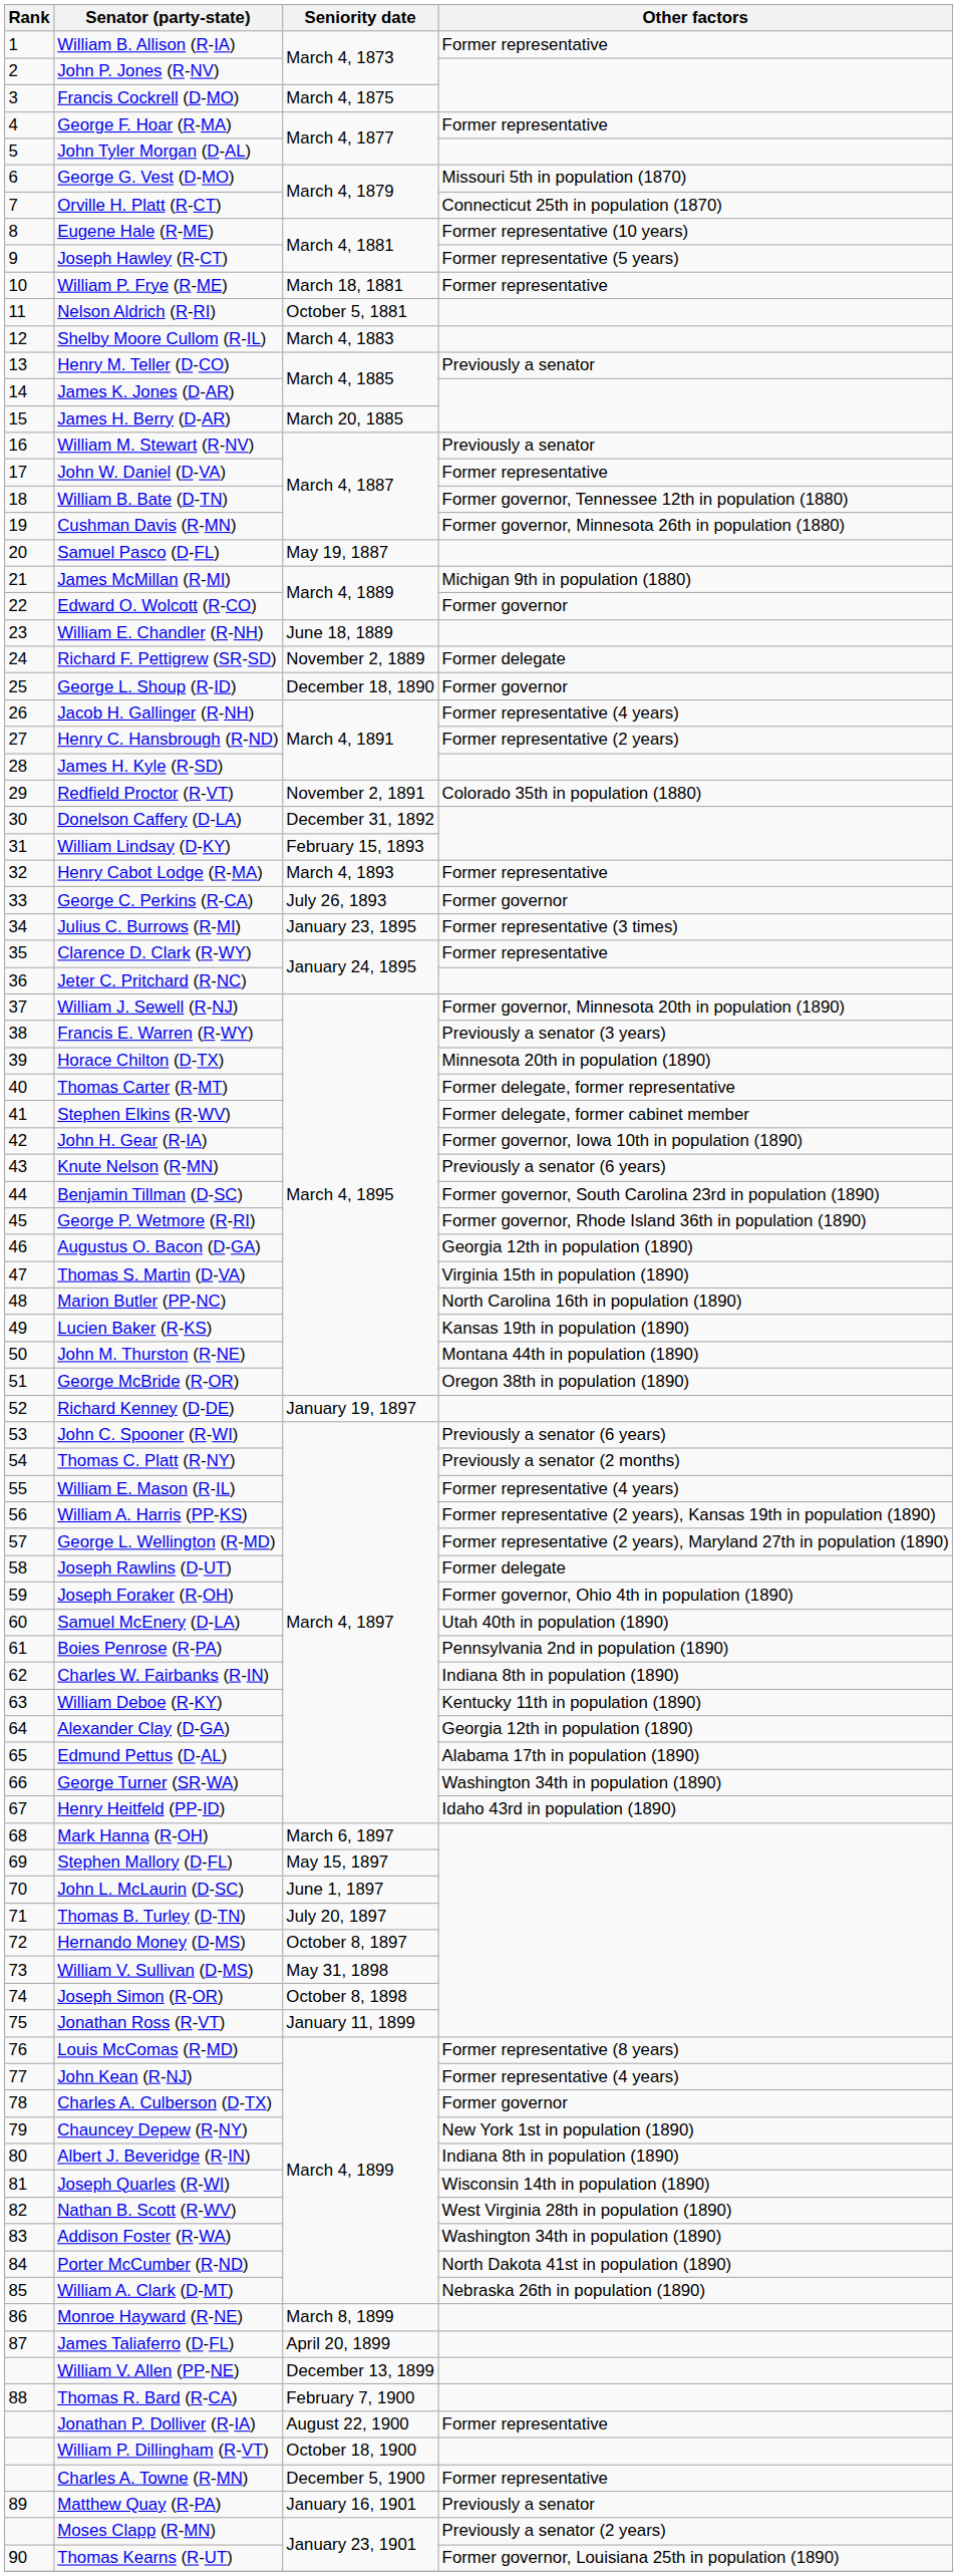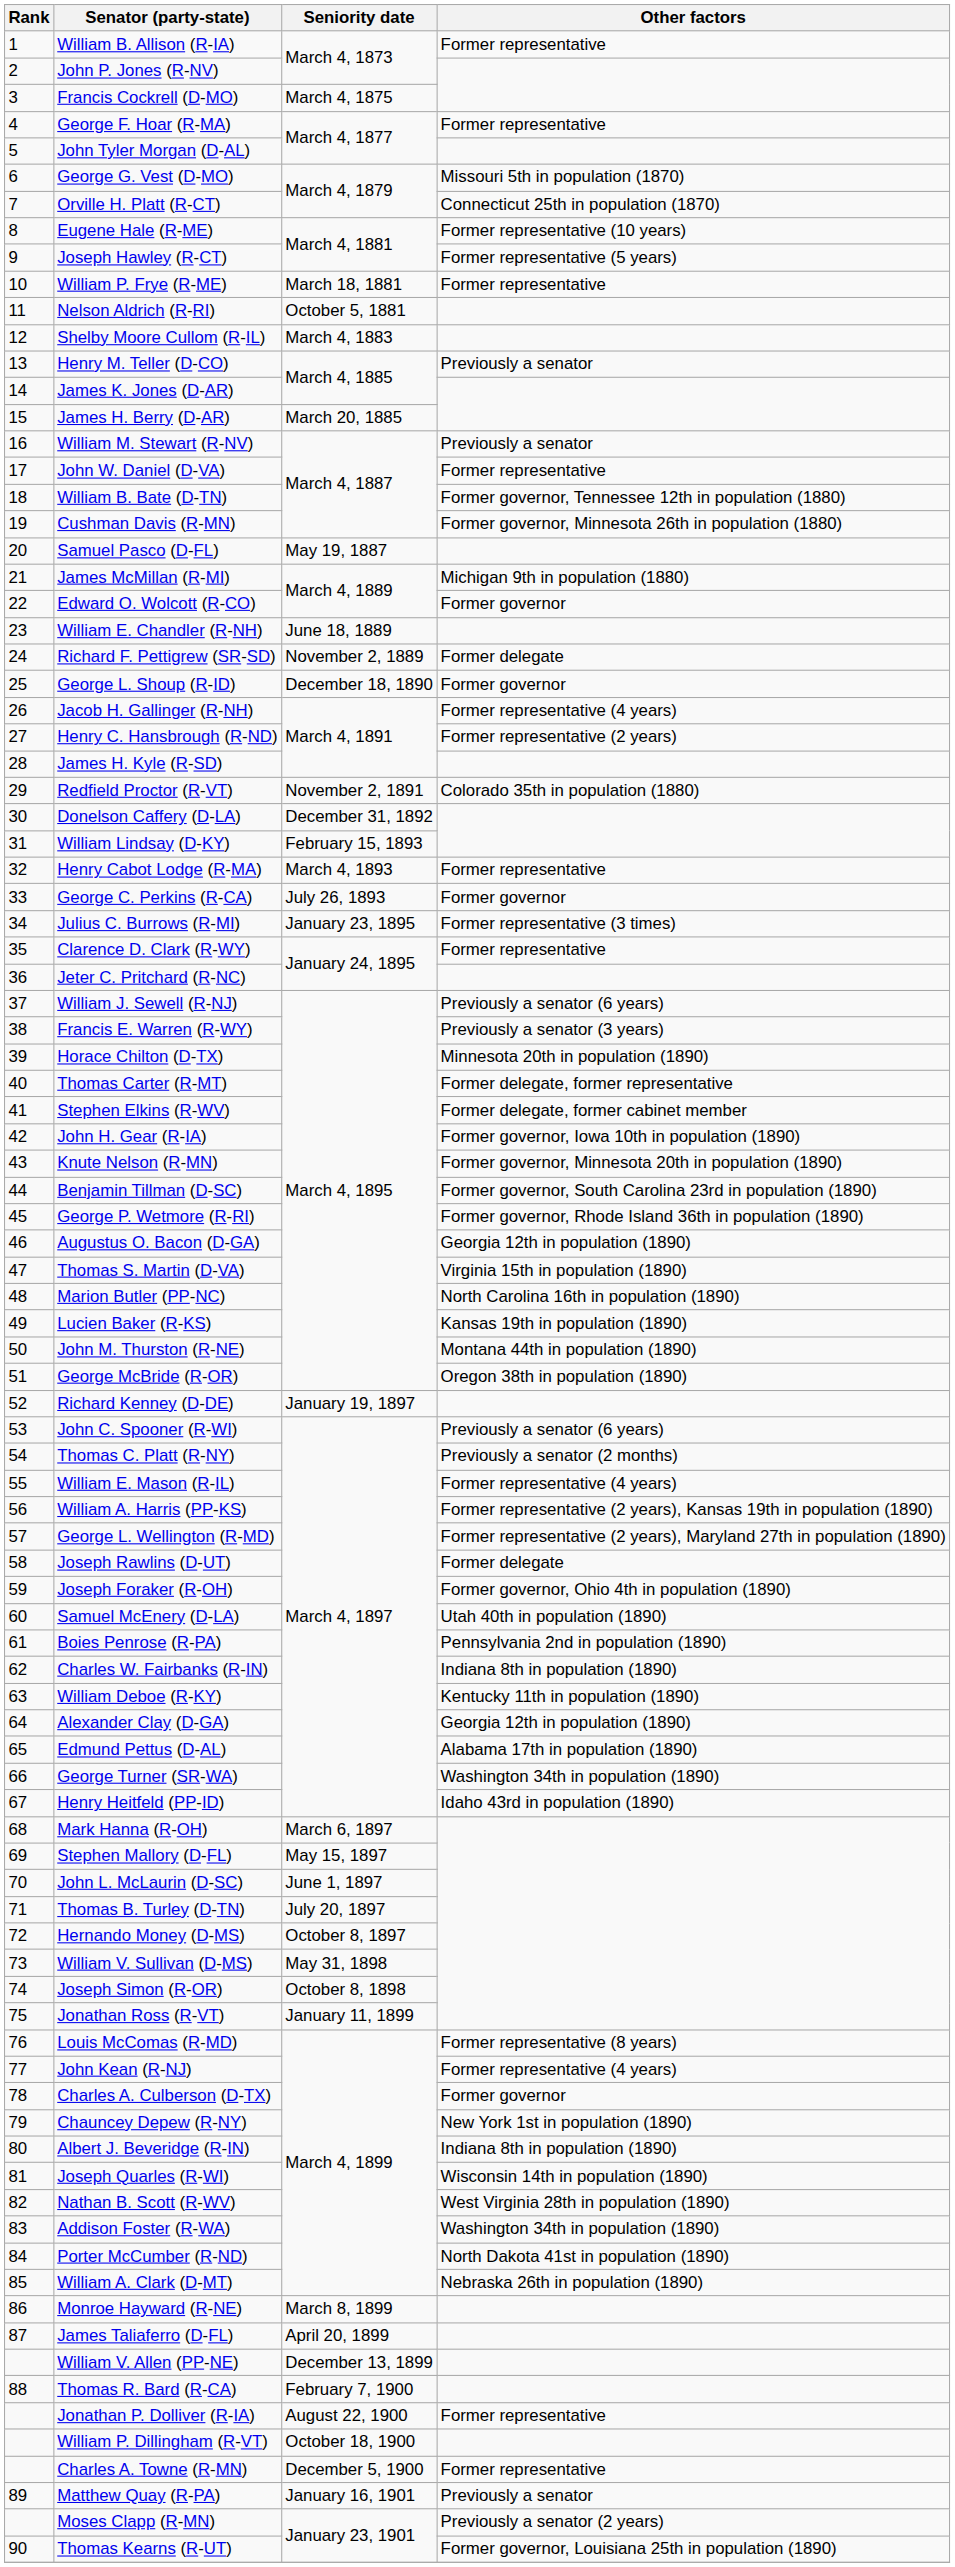William J. Sewell (R-NJ) | Other factors: Former governor, Minnesota 20th in population (1890) -> Previously a senator (6 years)
Knute Nelson (R-MN) | Other factors: Previously a senator (6 years) -> Former governor, Minnesota 20th in population (1890)
